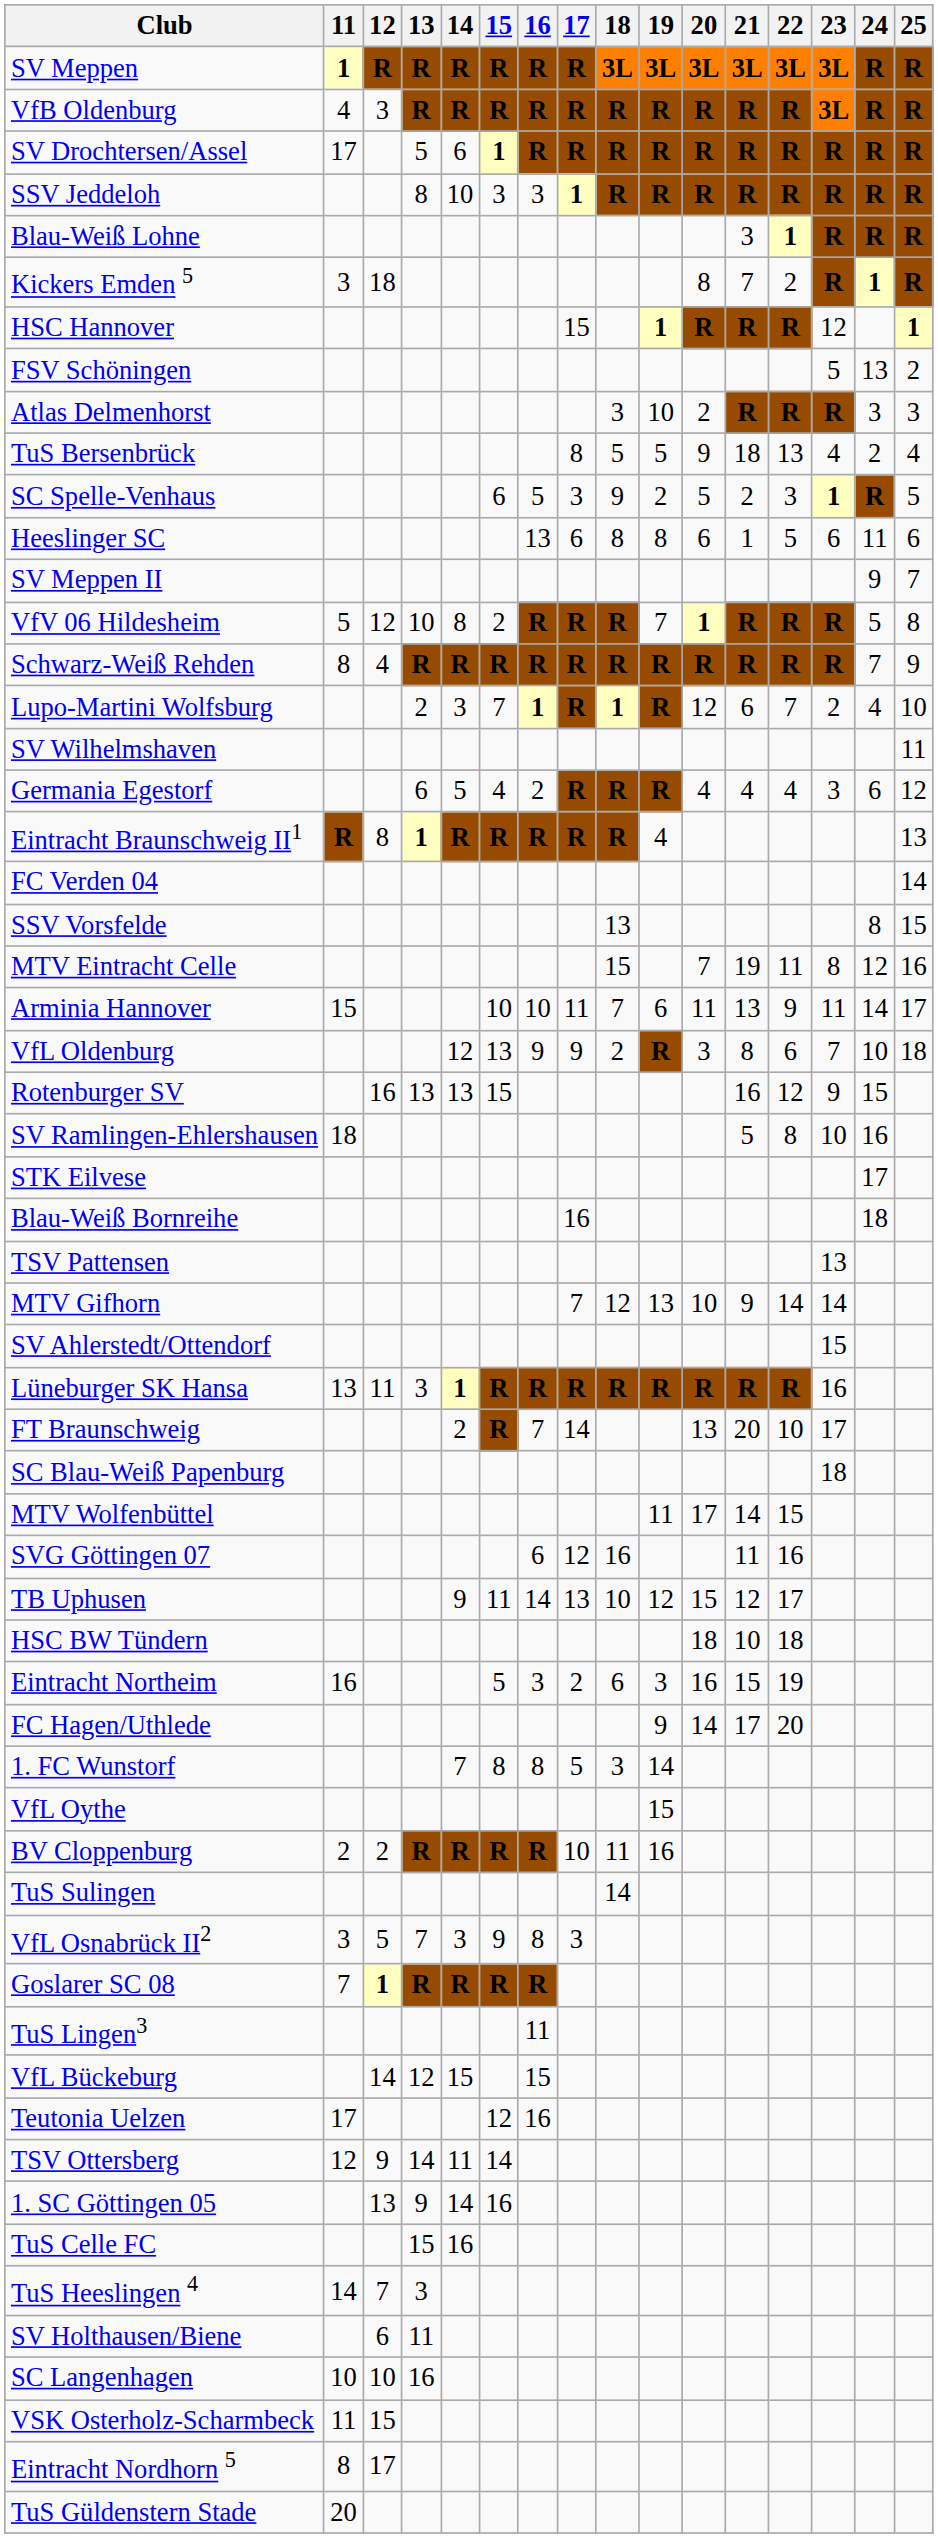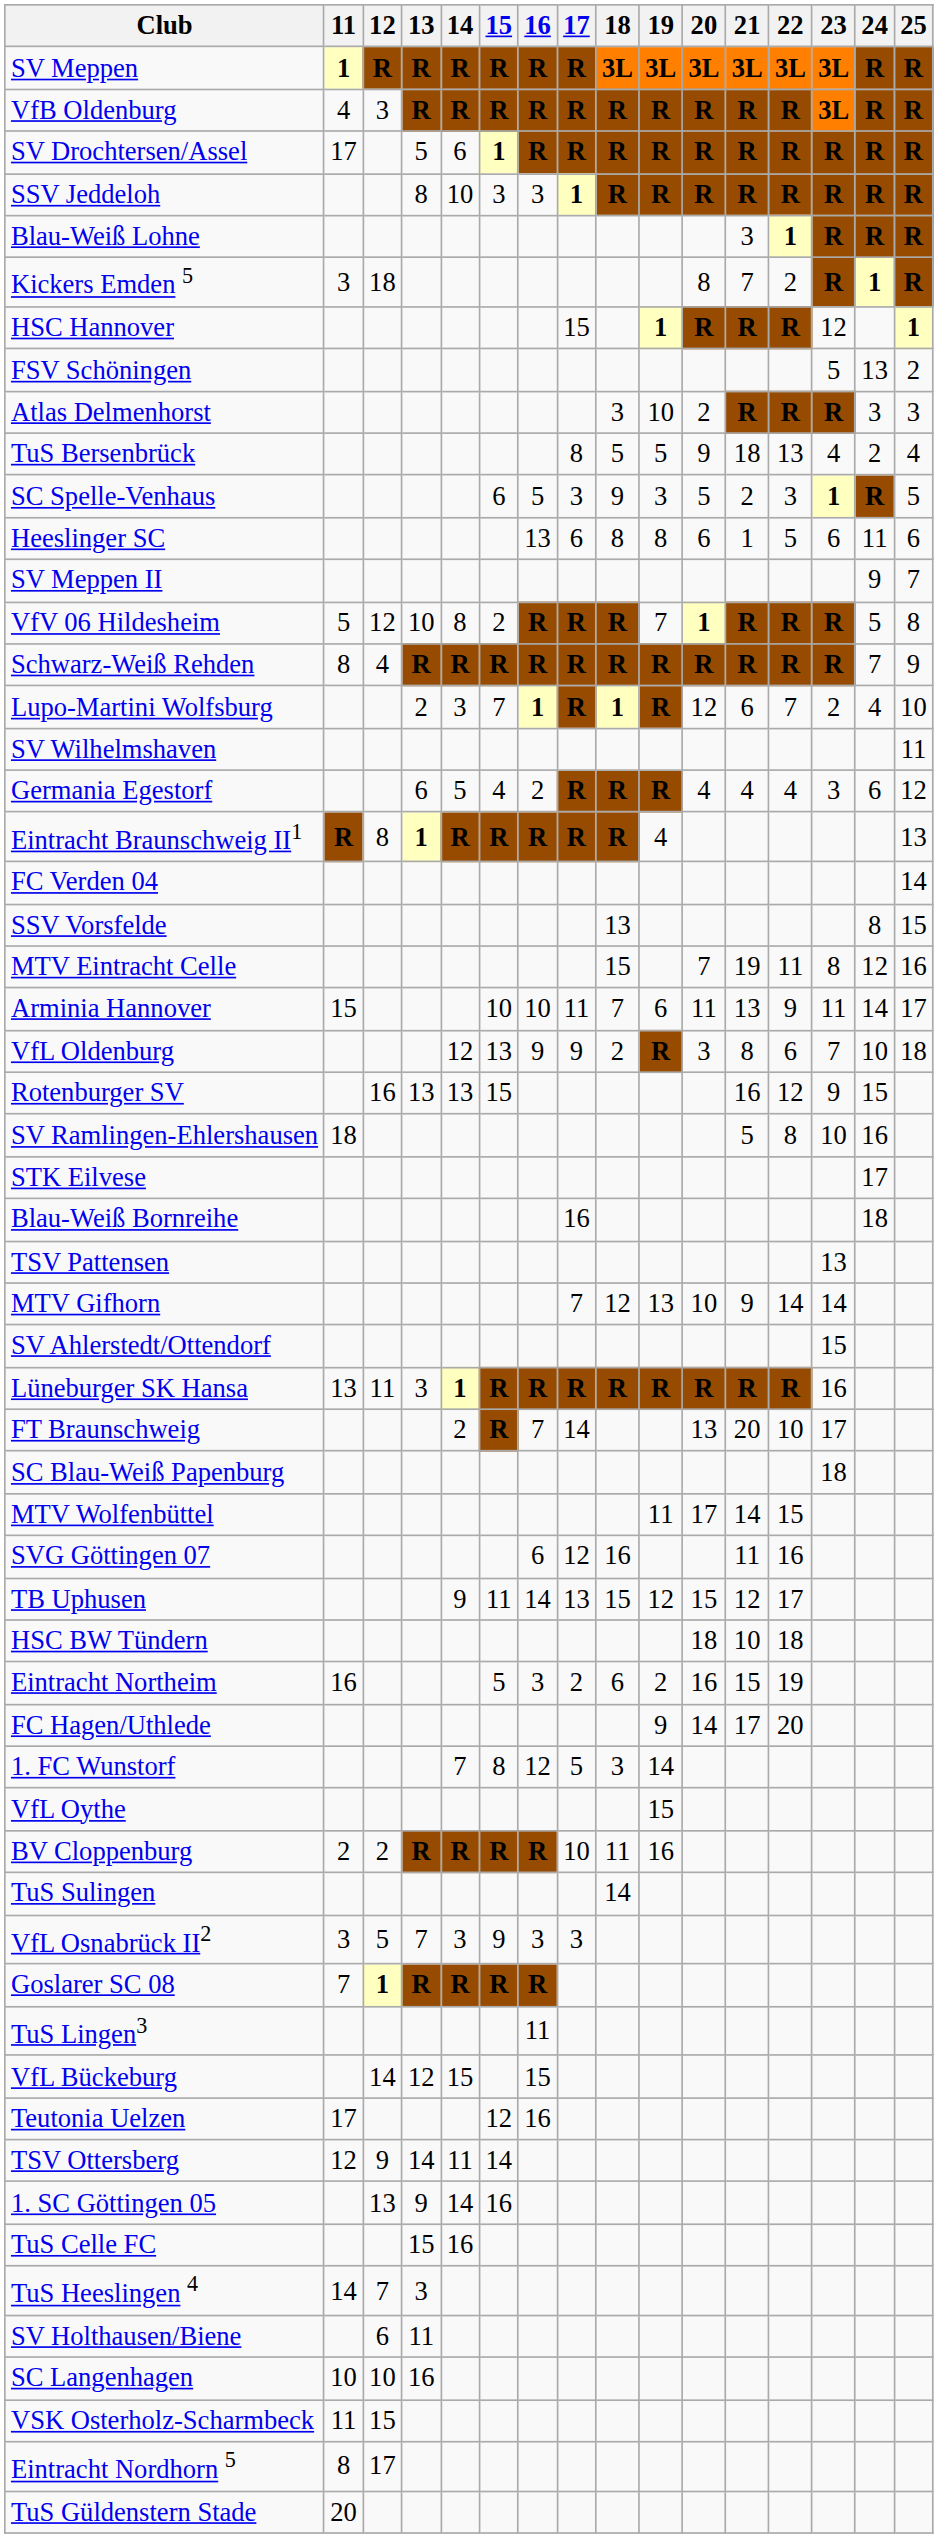SC Spelle-Venhaus | 19: 2 -> 3
TB Uphusen | 18: 10 -> 15
Eintracht Northeim | 19: 3 -> 2
1. FC Wunstorf | 16: 8 -> 12
VfL Osnabrück II2 | 16: 8 -> 3
